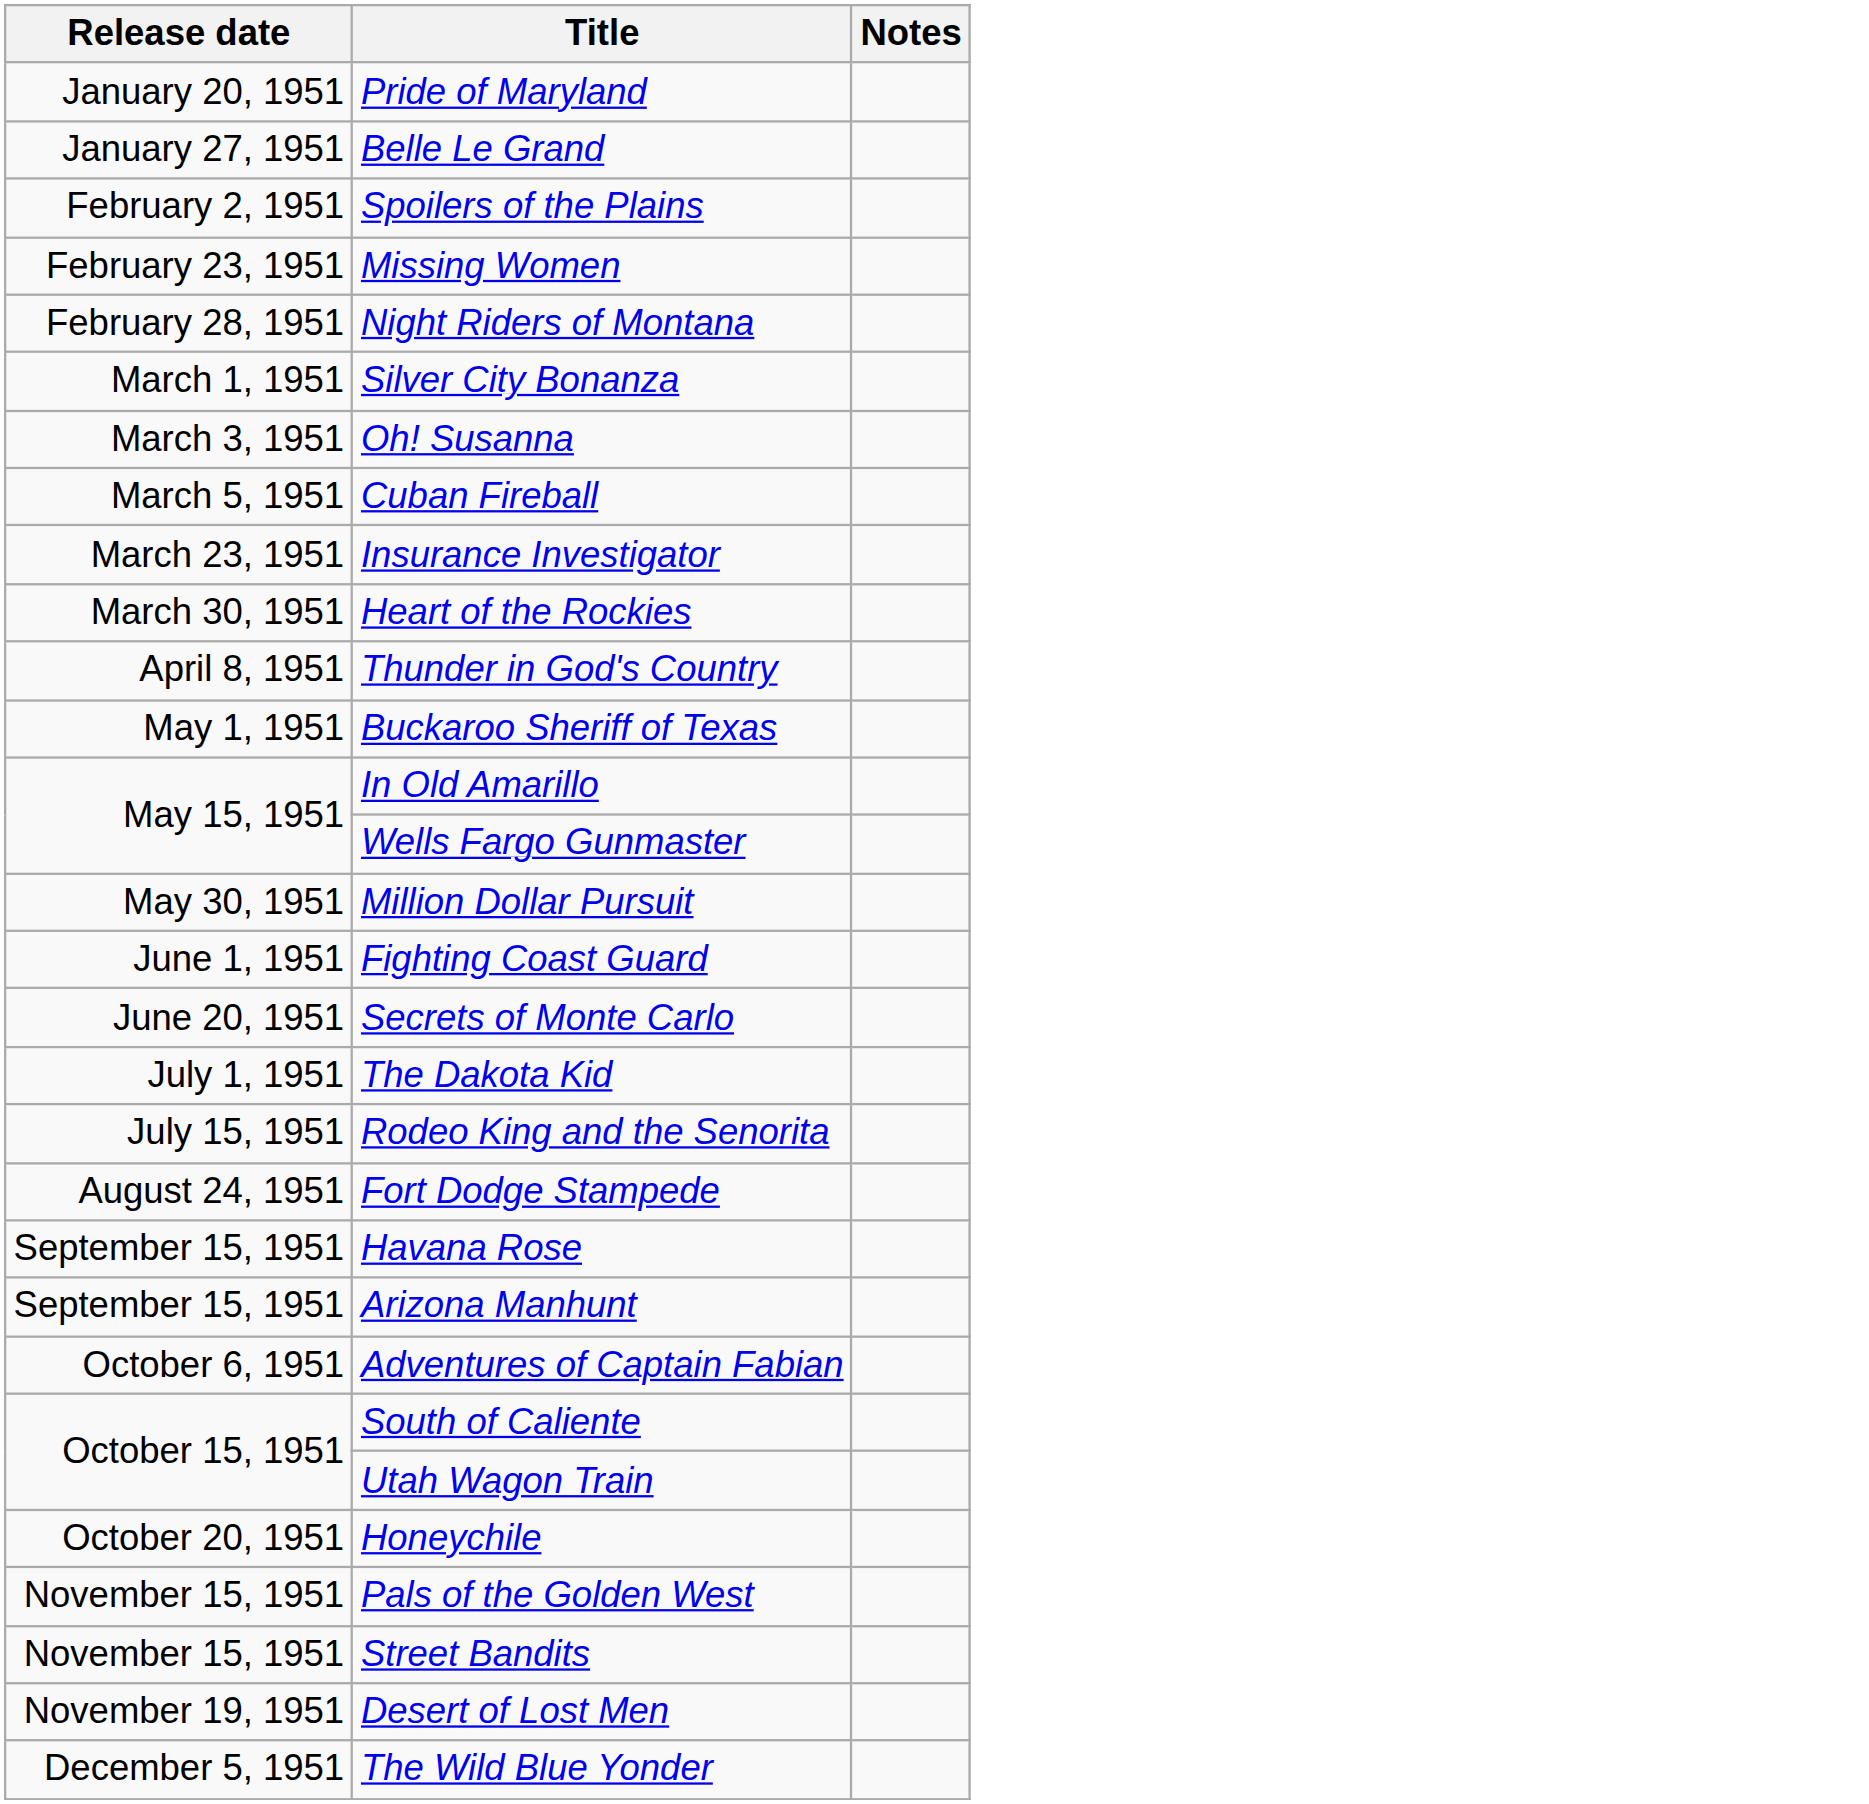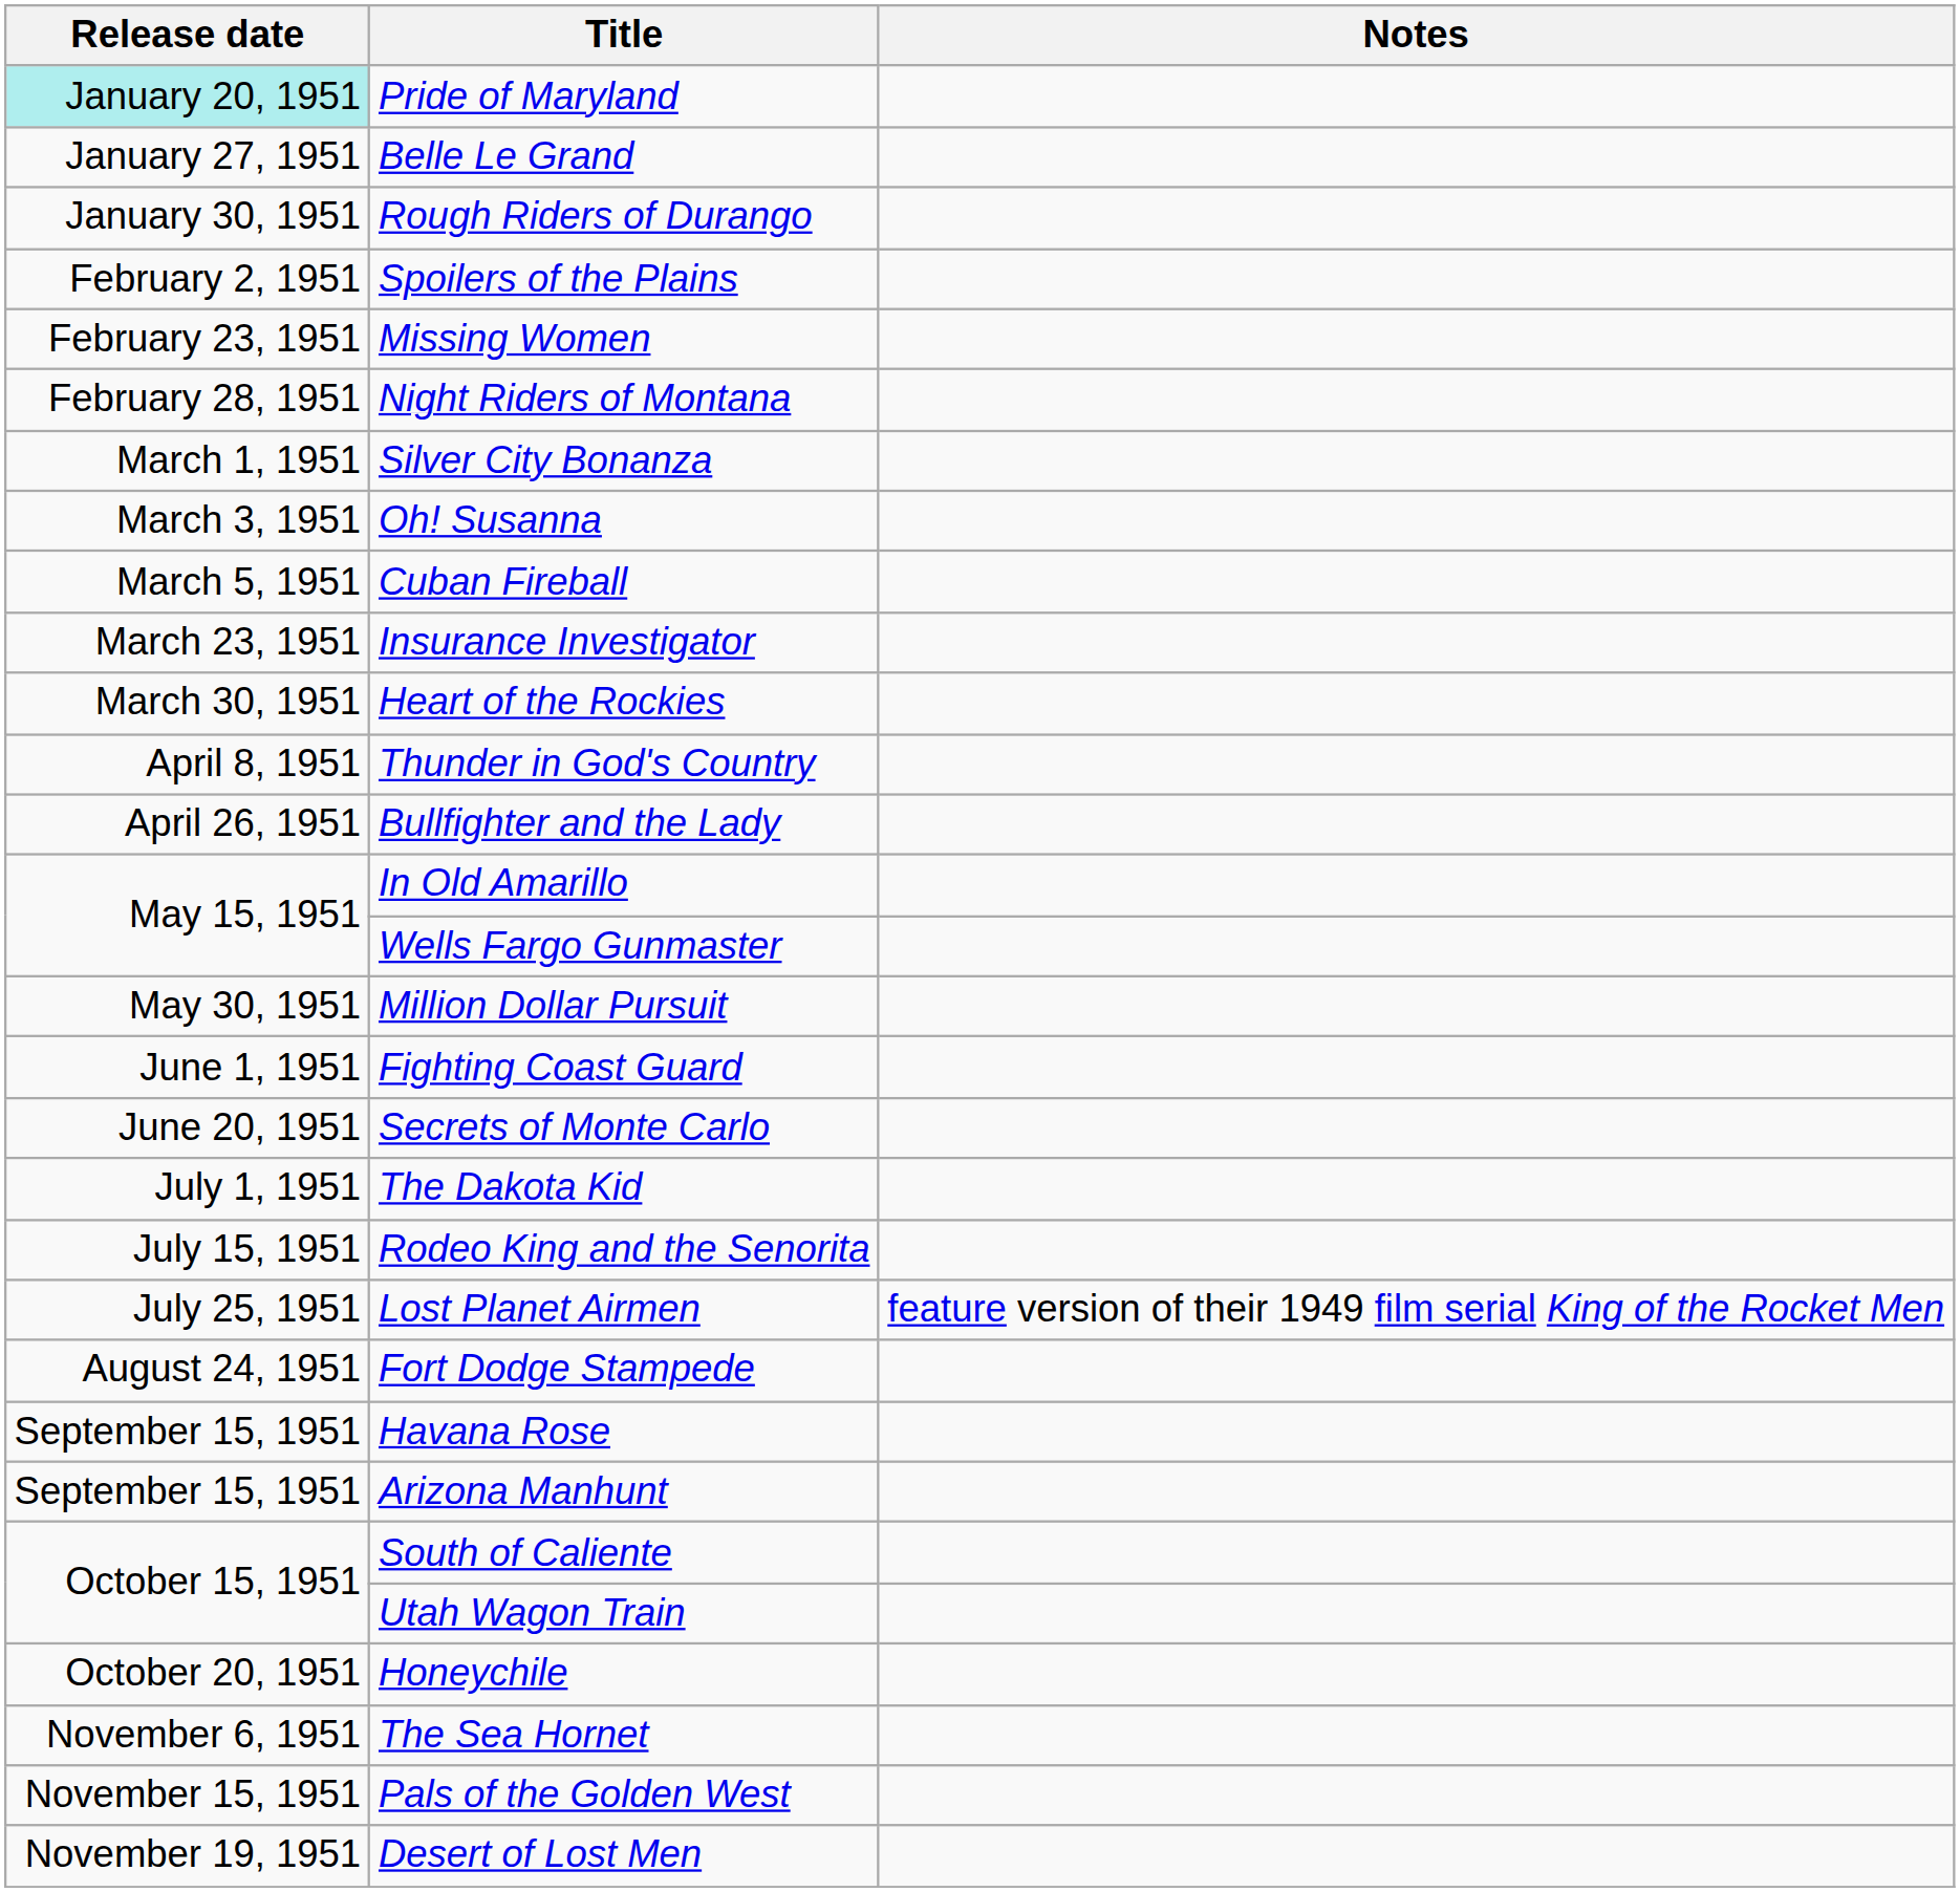Pride of Maryland | Release date: no background -> paleturquoise background
+ row: January 30, 1951 | Rough Riders of Durango
+ row: April 26, 1951 | Bullfighter and the Lady
- row: May 1, 1951 | Buckaroo Sheriff of Texas
+ row: July 25, 1951 | Lost Planet Airmen | feature version of their 1949 film serial King of the Rocket Men
- row: October 6, 1951 | Adventures of Captain Fabian
+ row: November 6, 1951 | The Sea Hornet
- row: November 15, 1951 | Street Bandits
- row: December 5, 1951 | The Wild Blue Yonder
